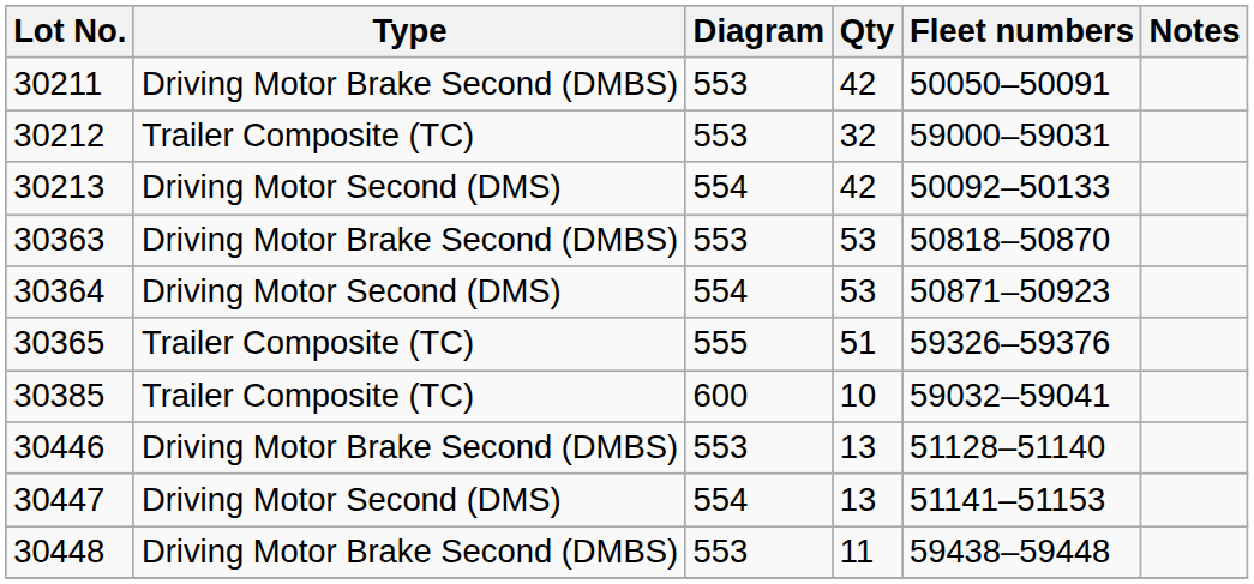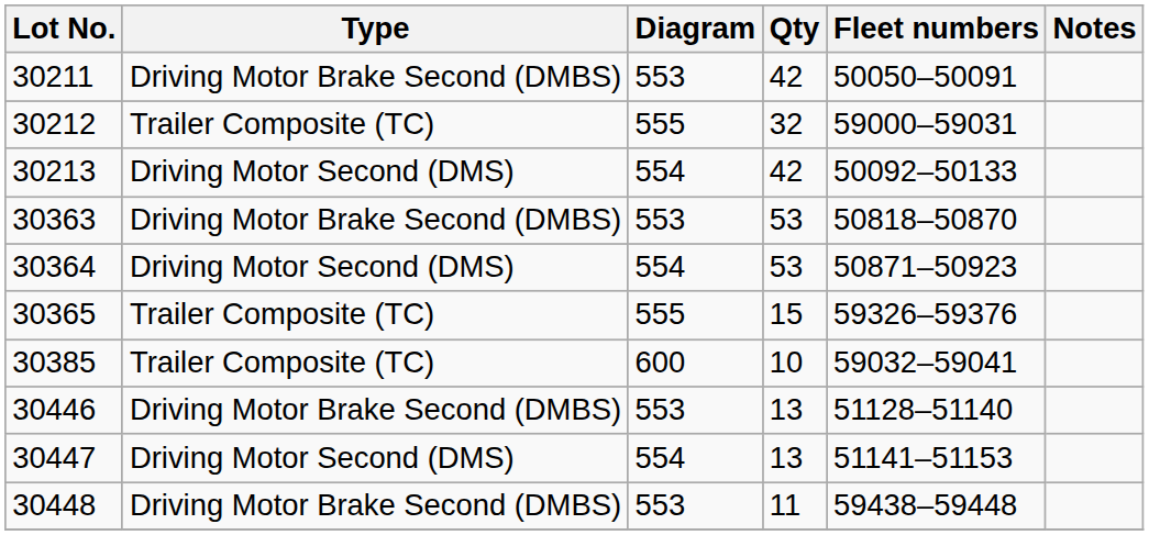30212 | Diagram: 553 -> 555
30365 | Qty: 51 -> 15
